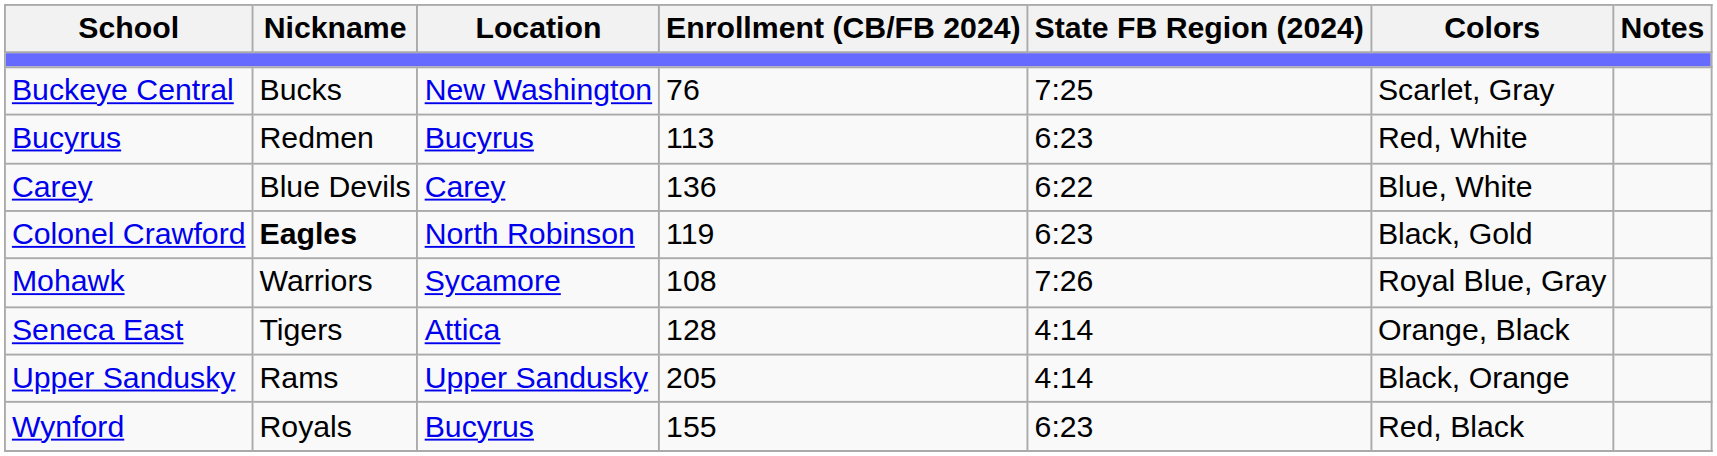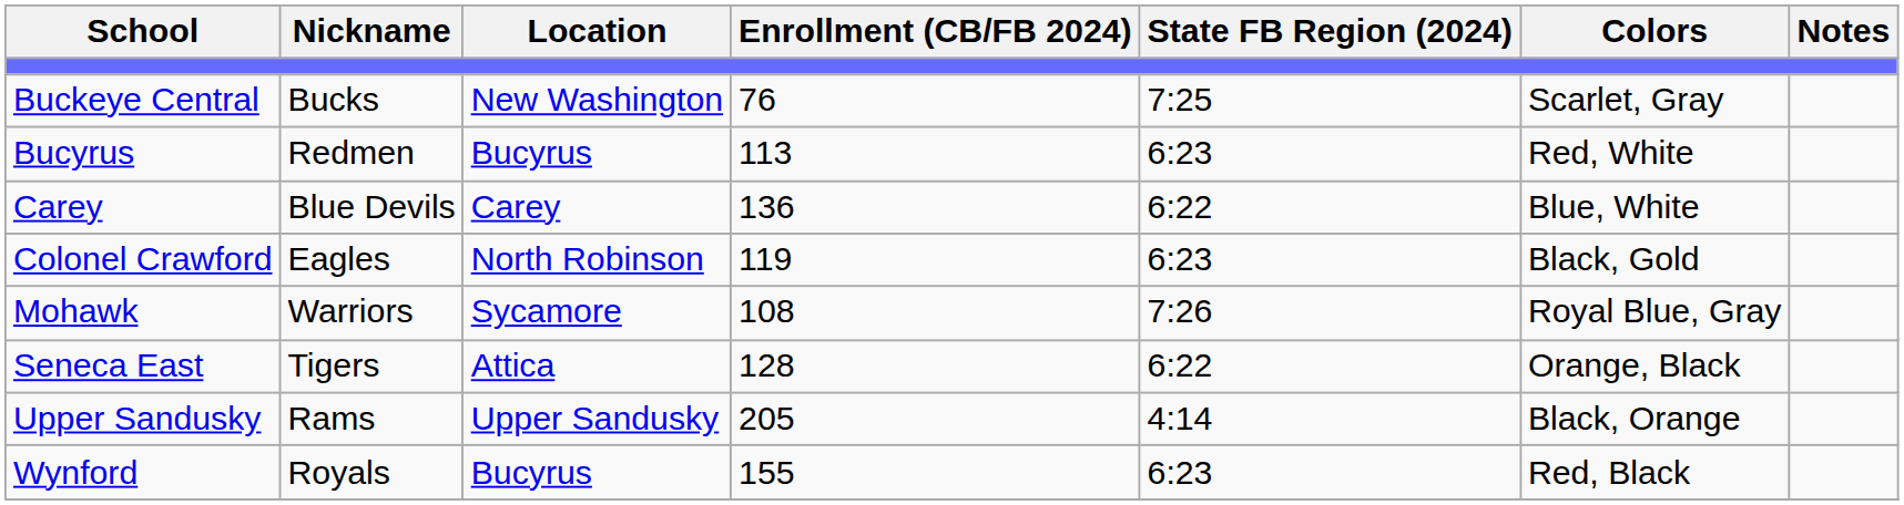Colonel Crawford | Nickname: bold -> normal
Seneca East | State FB Region (2024): 4:14 -> 6:22
